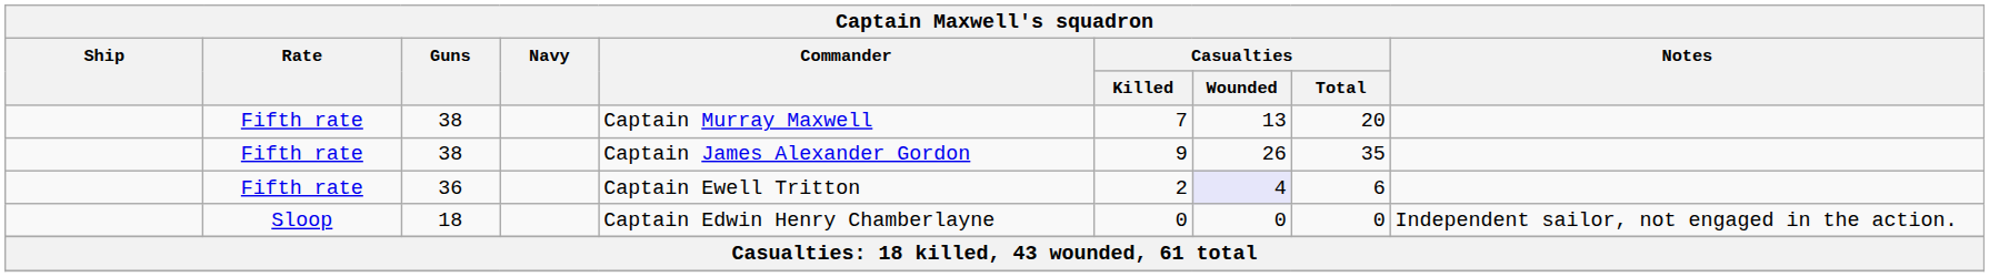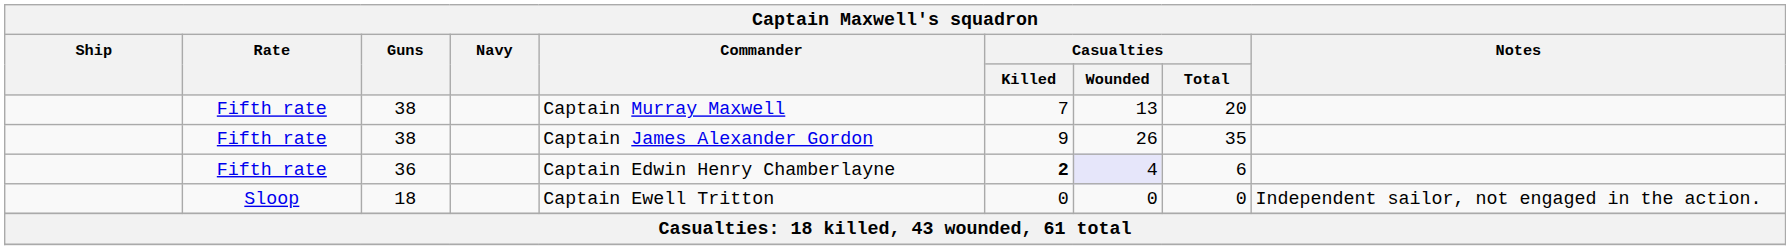36 | Commander: Captain Ewell Tritton -> Captain Edwin Henry Chamberlayne
36 | Casualties / Killed: normal -> bold
18 | Commander: Captain Edwin Henry Chamberlayne -> Captain Ewell Tritton
